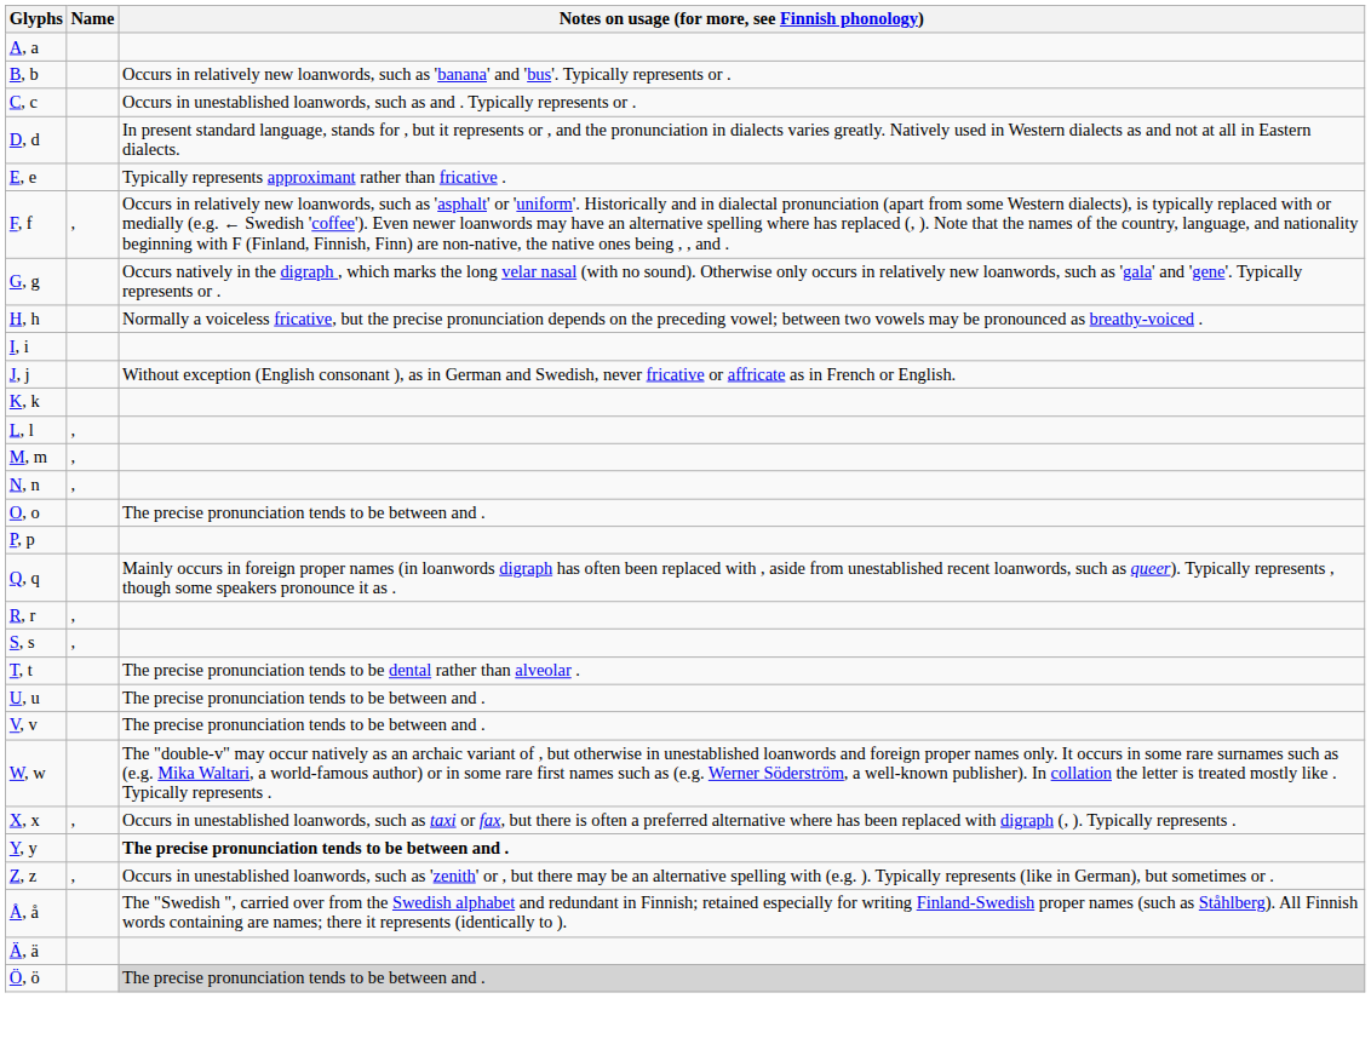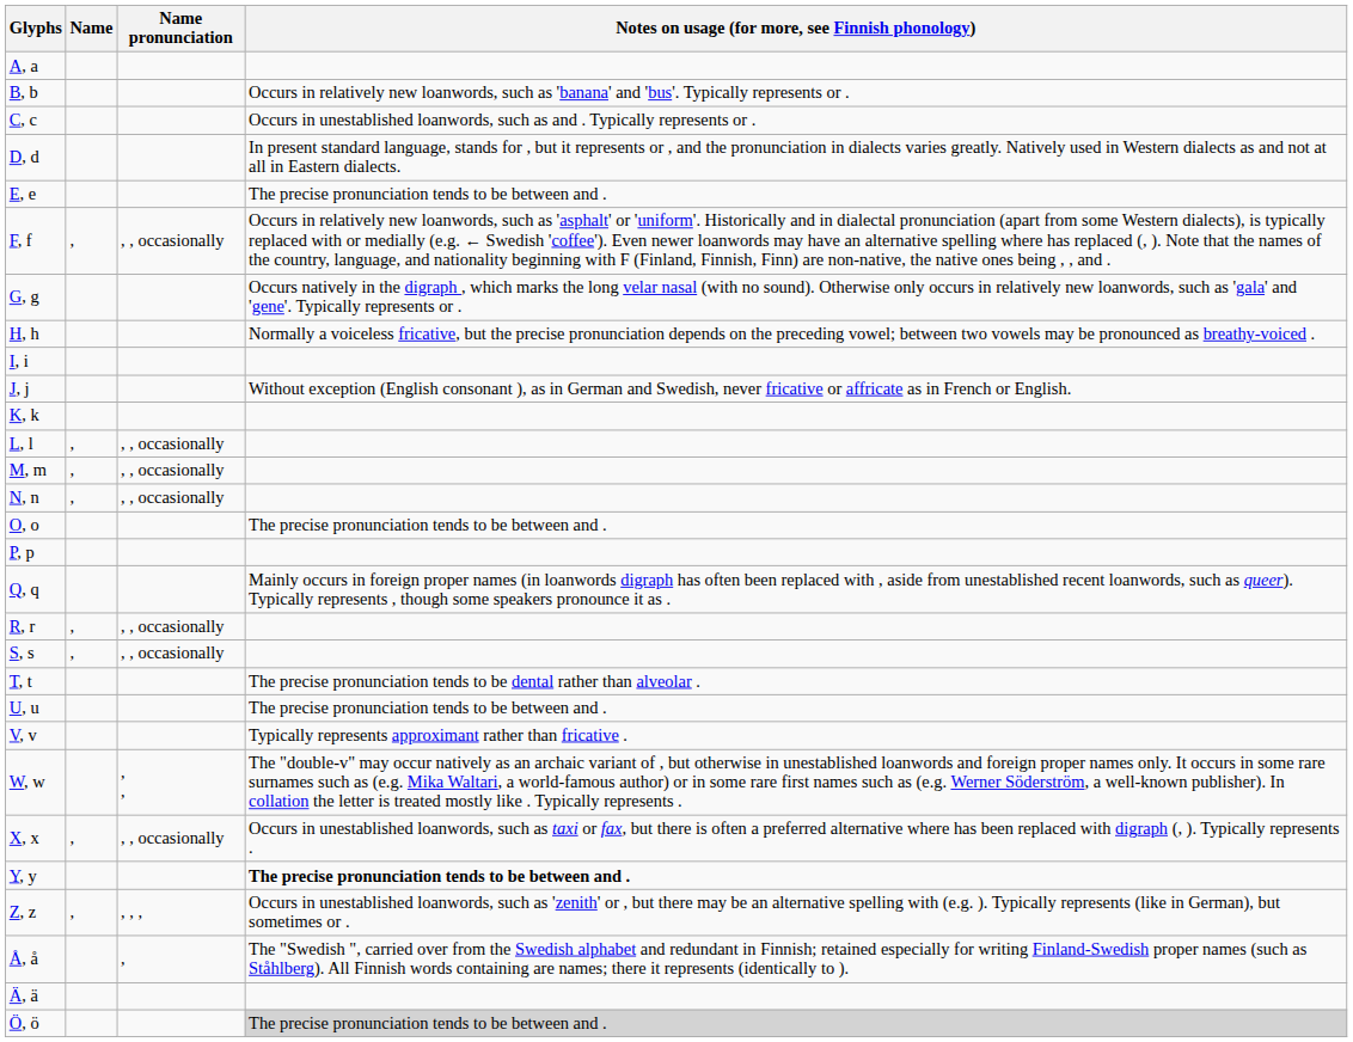+ column: Name pronunciation | , , occasionally | , , occasionally | , , occasionally | , , occasionally | , , occasionally | , , occasionally | , , | , , occasionally | , , , | ,
E, e | Notes on usage (for more, see Finnish phonology): Typically represents approximant rather than fricative . -> The precise pronunciation tends to be between and .
V, v | Notes on usage (for more, see Finnish phonology): The precise pronunciation tends to be between and . -> Typically represents approximant rather than fricative .
